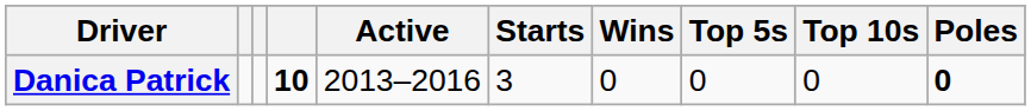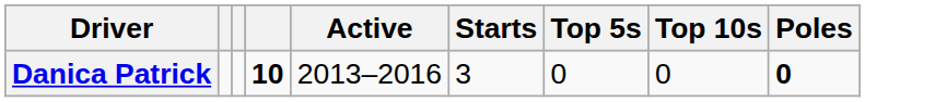- column: Wins | 0
